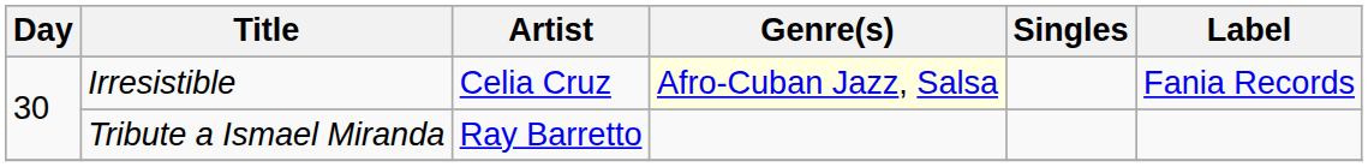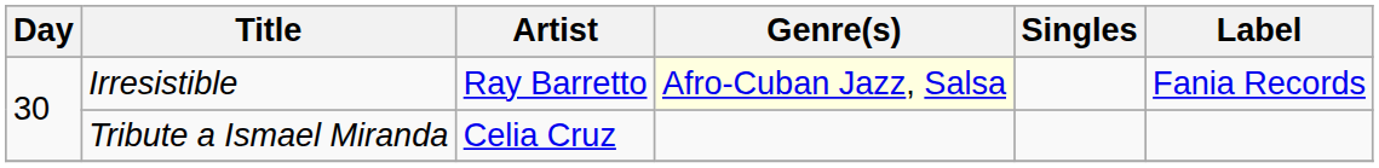Irresistible | Artist: Celia Cruz -> Ray Barretto
Tribute a Ismael Miranda | Artist: Ray Barretto -> Celia Cruz
